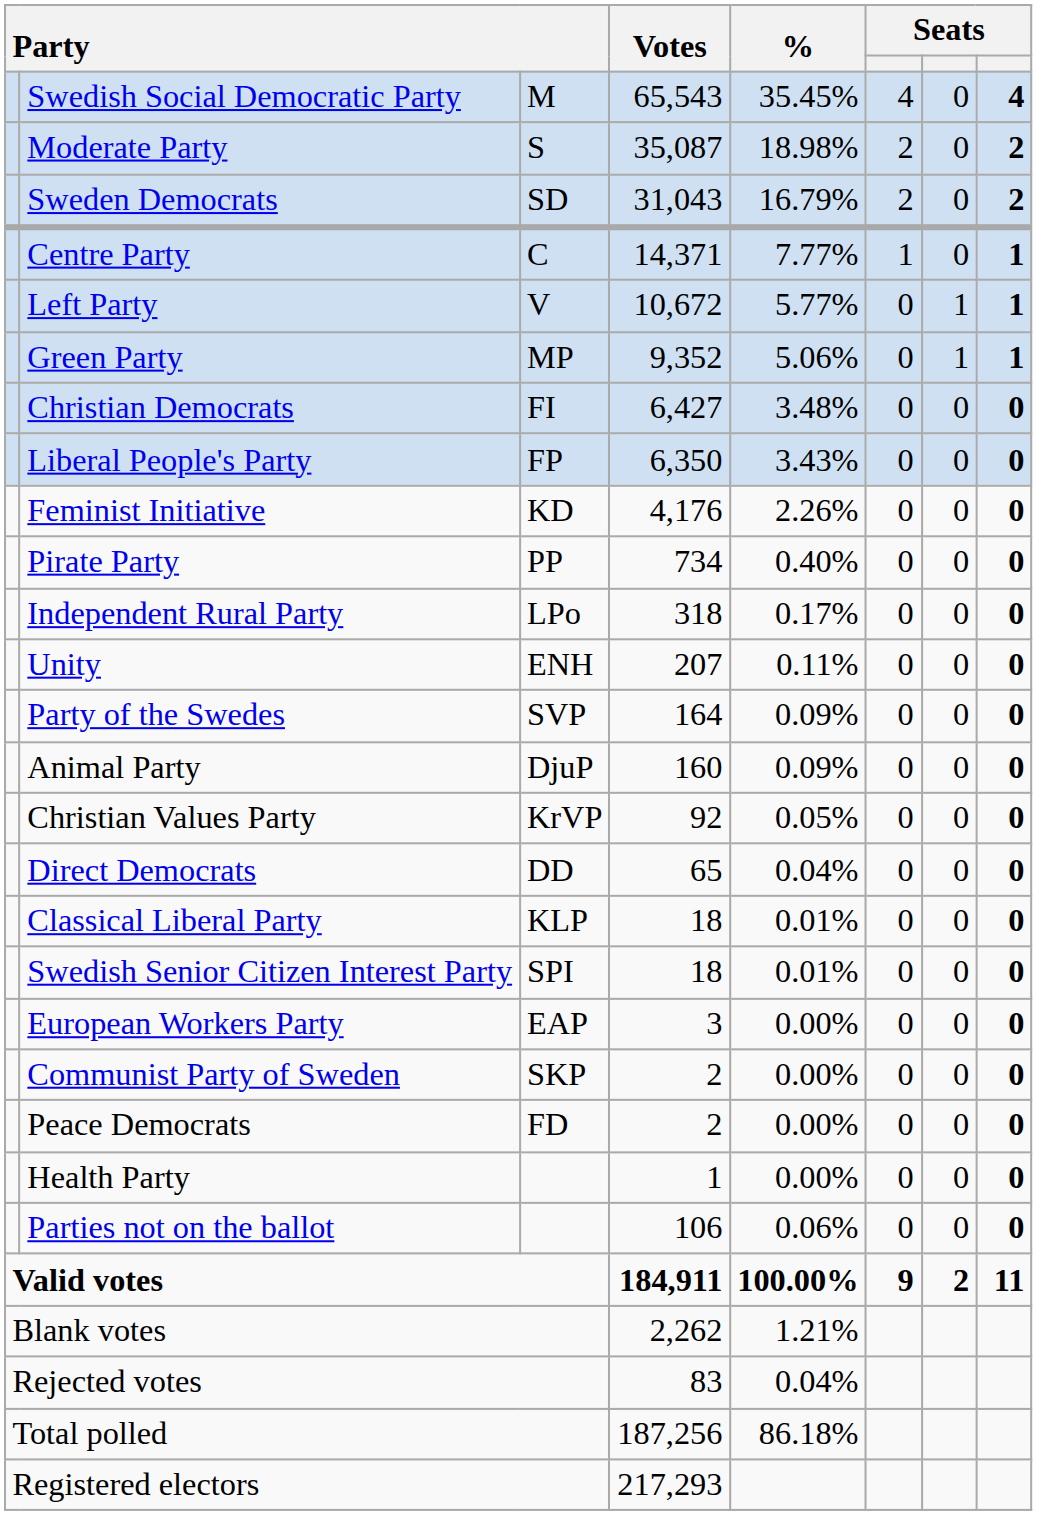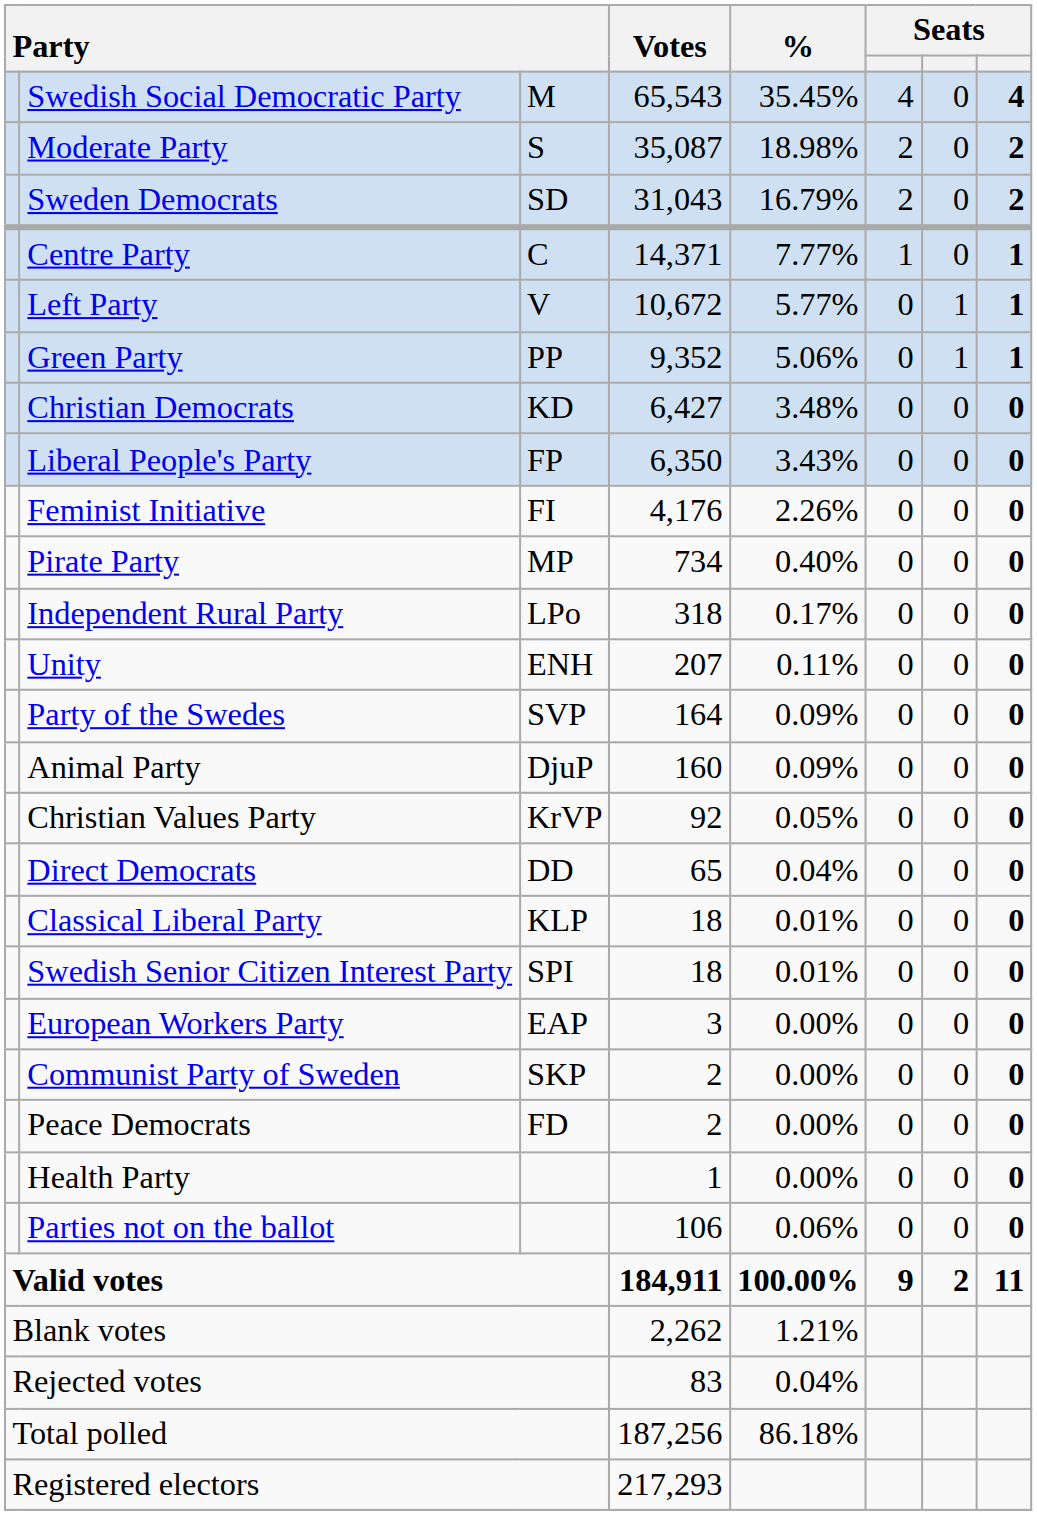Green Party | column 3: MP -> PP
Christian Democrats | column 3: FI -> KD
Feminist Initiative | column 3: KD -> FI
Pirate Party | column 3: PP -> MP
